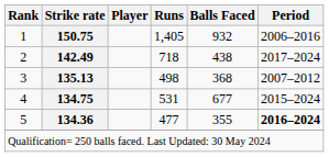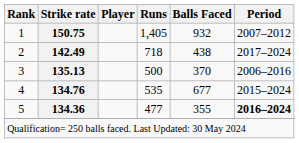1 | Period: 2006–2016 -> 2007–2012
3 | Runs: 498 -> 500
3 | Balls Faced: 368 -> 370
3 | Period: 2007–2012 -> 2006–2016
4 | Strike rate: 134.75 -> 134.76
4 | Runs: 531 -> 535
